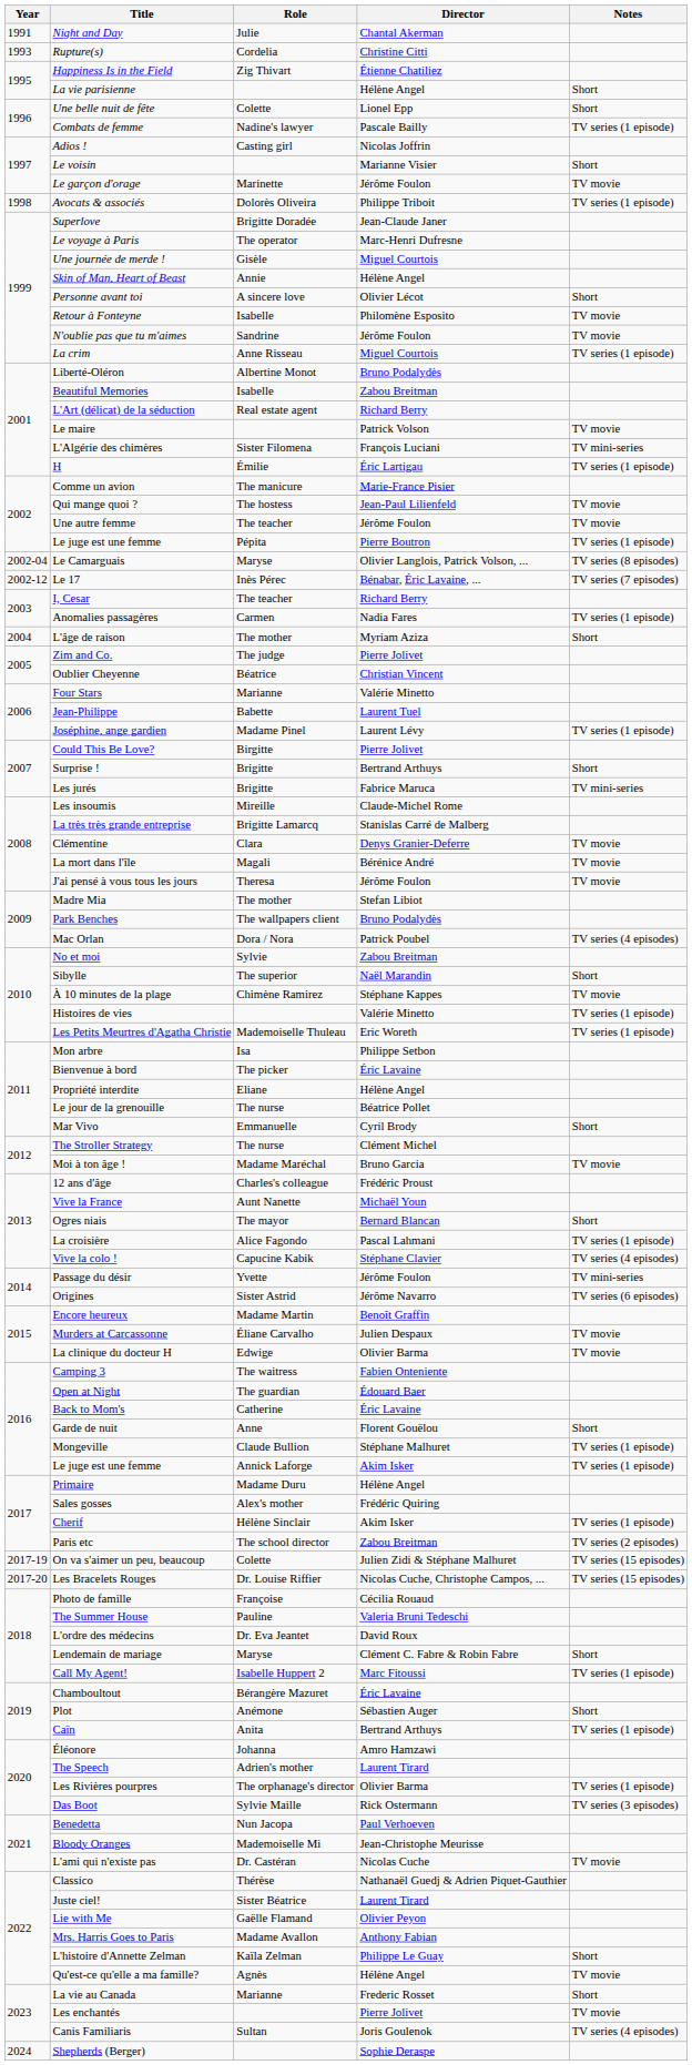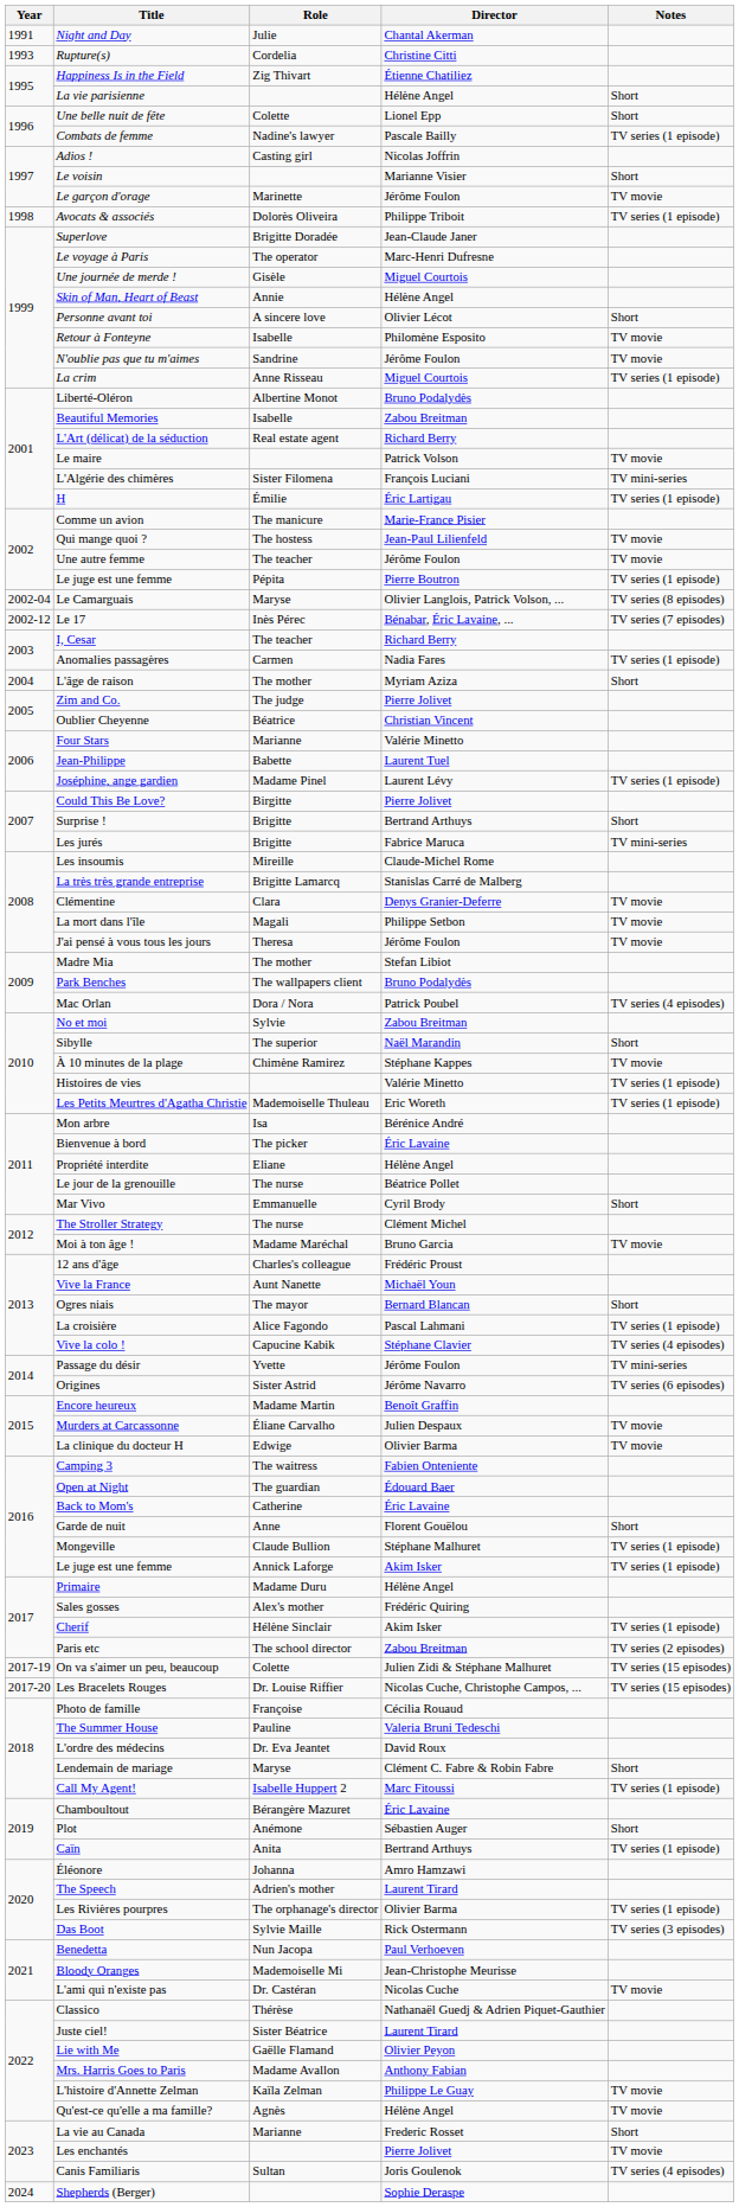La mort dans l'île | Director: Bérénice André -> Philippe Setbon
Mon arbre | Director: Philippe Setbon -> Bérénice André
L'histoire d'Annette Zelman | Notes: Short -> TV movie
